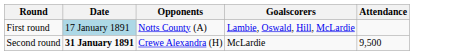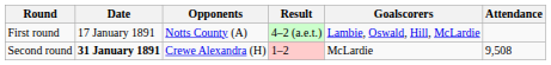+ column: Result | 4–2 (a.e.t.) | 1–2
First round | Date: lightblue background -> no background
Second round | Attendance: 9,500 -> 9,508
